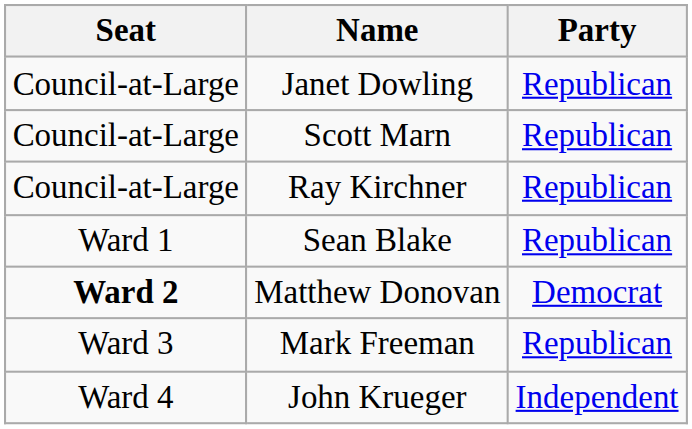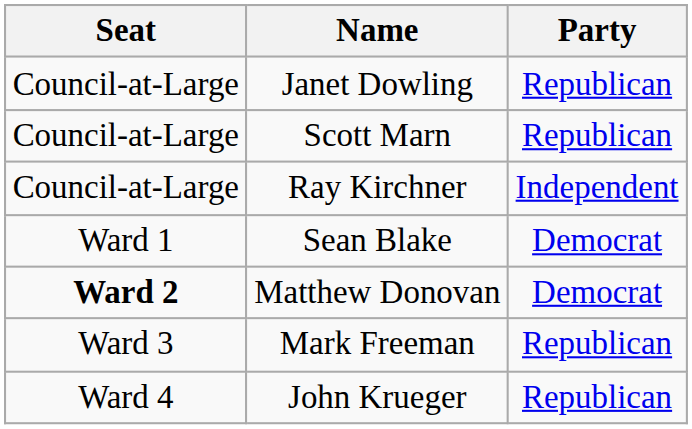Ray Kirchner | Party: Republican -> Independent
Sean Blake | Party: Republican -> Democrat
John Krueger | Party: Independent -> Republican
